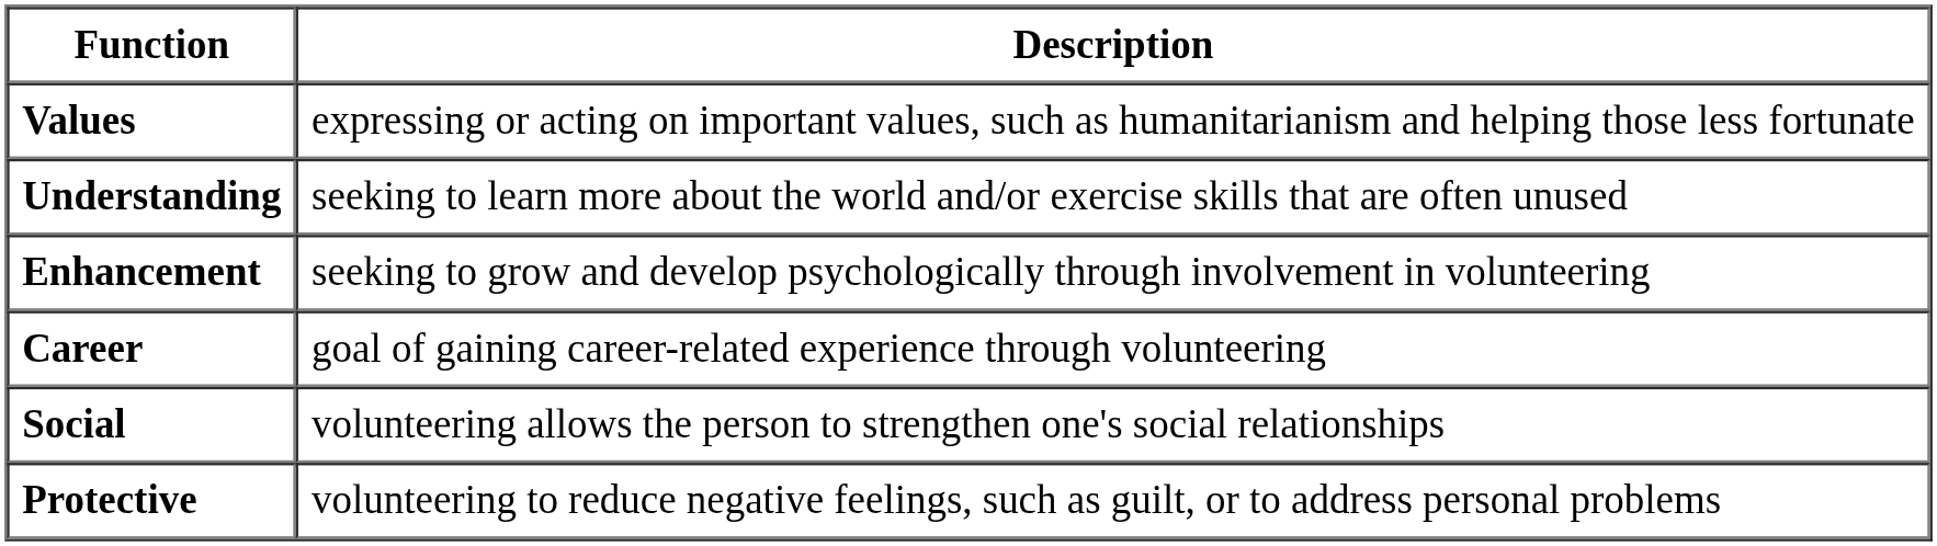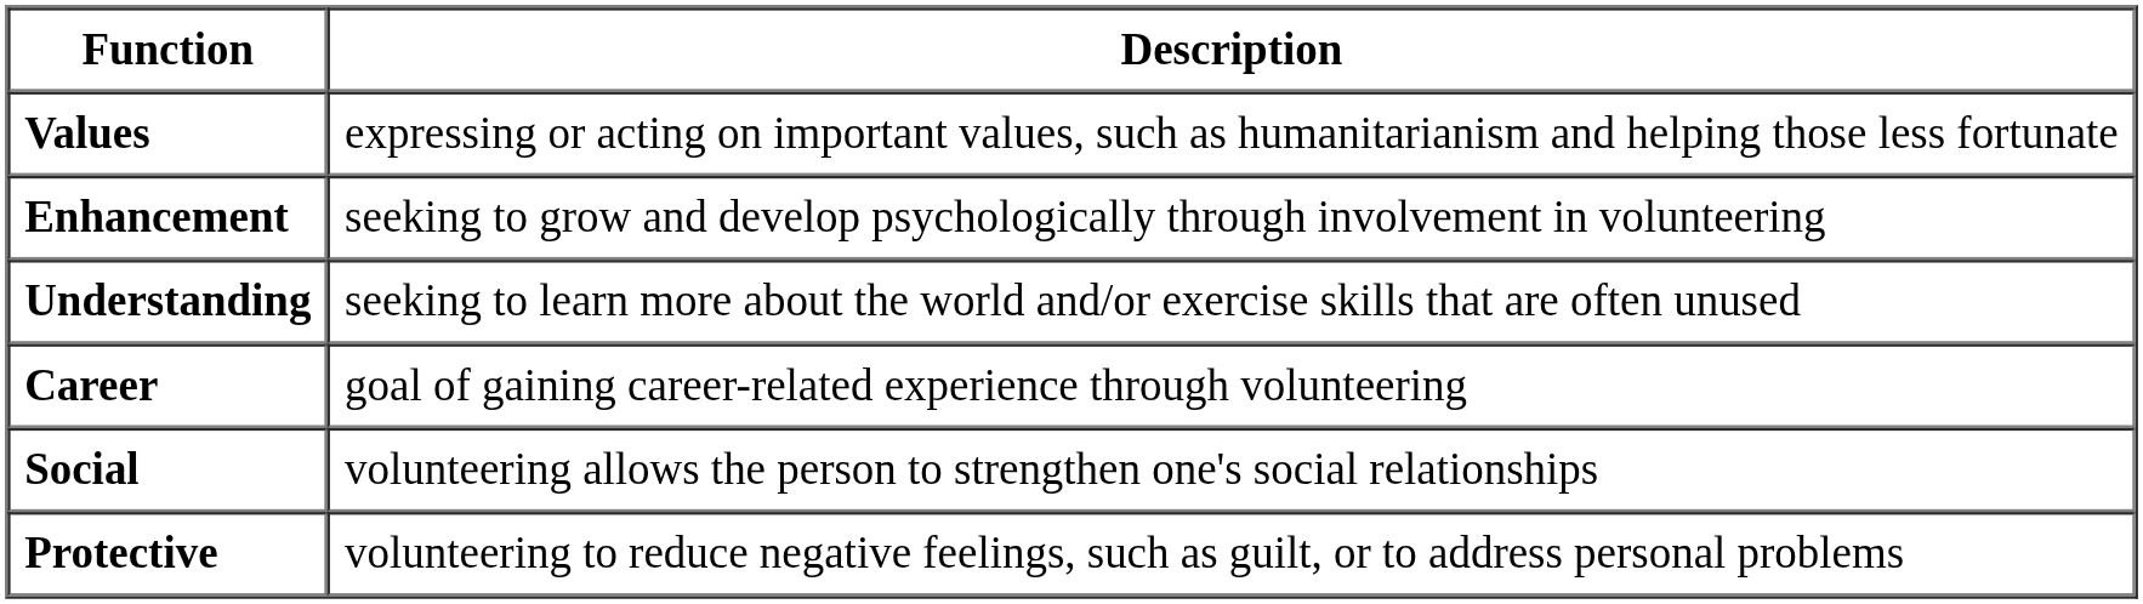rows swapped: Understanding <-> Enhancement
